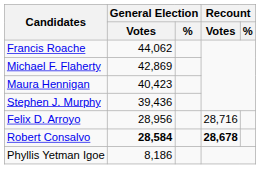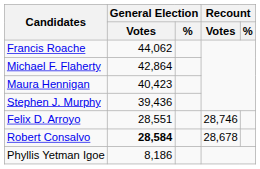Michael F. Flaherty | General Election / Votes: 42,869 -> 42,864
Felix D. Arroyo | General Election / Votes: 28,956 -> 28,551
Felix D. Arroyo | Recount / Votes: 28,716 -> 28,746
Robert Consalvo | Recount / Votes: bold -> normal
